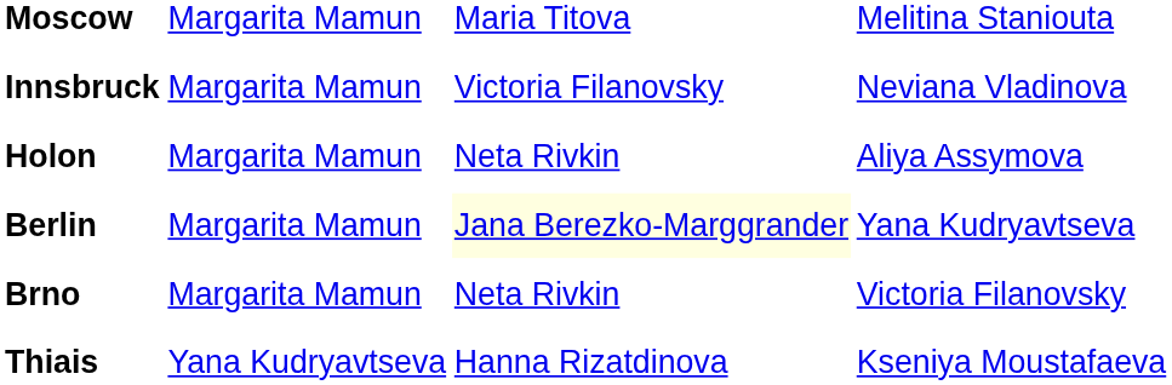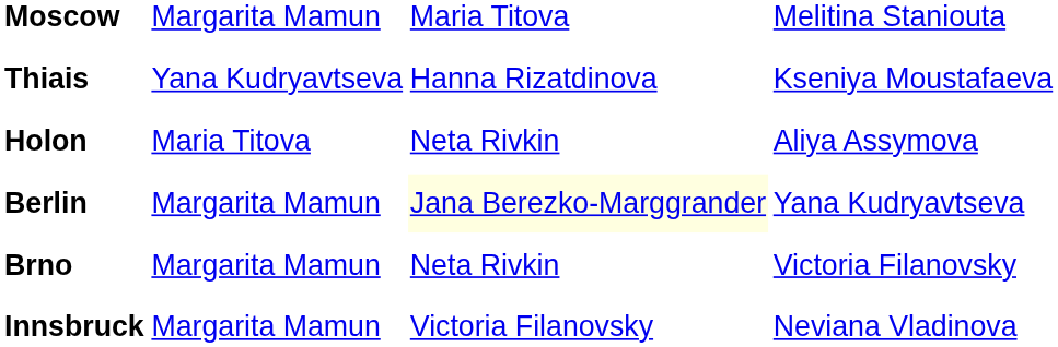rows swapped: Thiais <-> Innsbruck
Holon | column 2: Margarita Mamun -> Maria Titova
